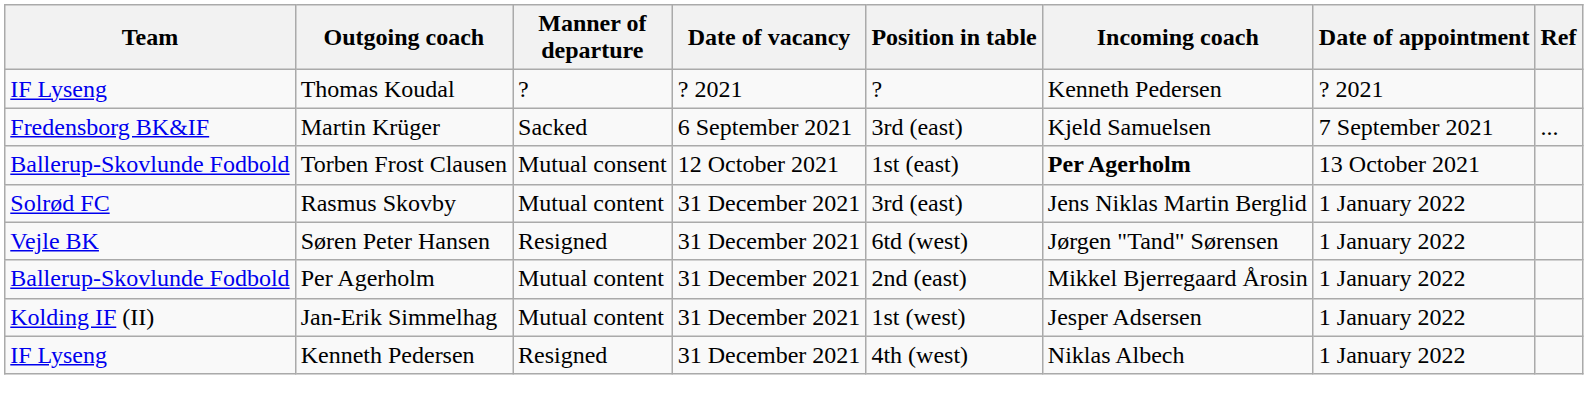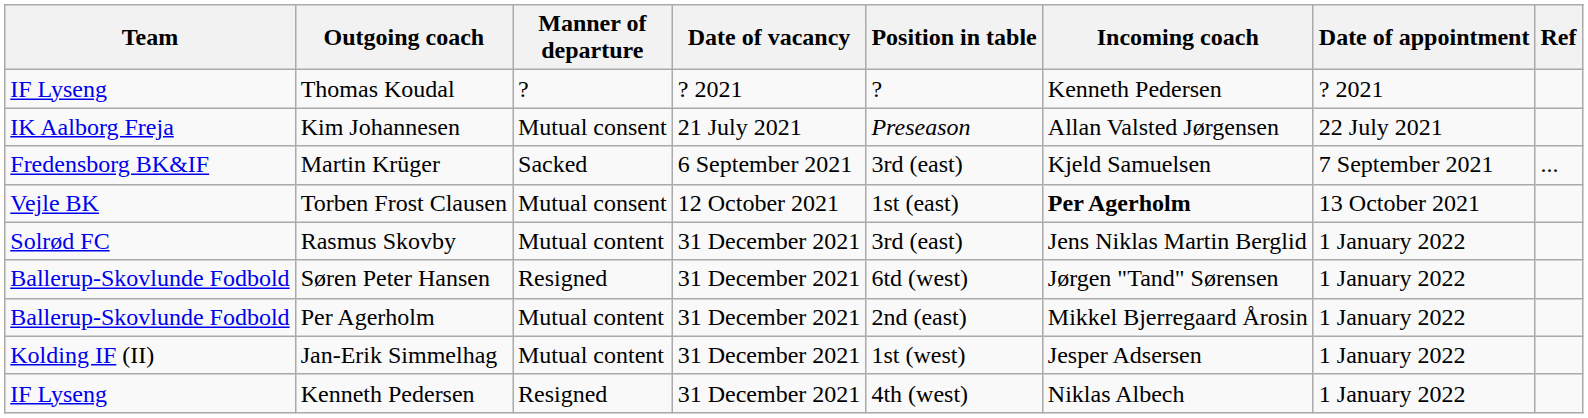+ row: IK Aalborg Freja | Kim Johannesen | Mutual consent | 21 July 2021 | Preseason | Allan Valsted Jørgensen | 22 July 2021
Torben Frost Clausen | Team: Ballerup-Skovlunde Fodbold -> Vejle BK
Søren Peter Hansen | Team: Vejle BK -> Ballerup-Skovlunde Fodbold
